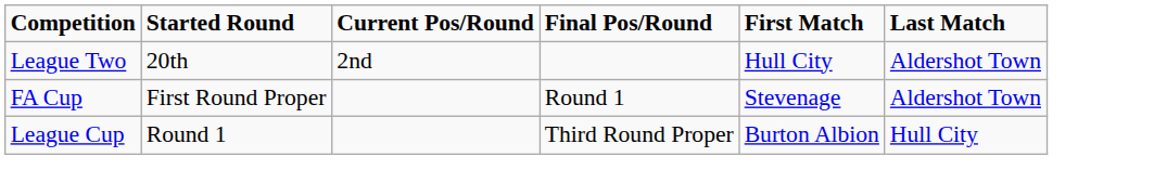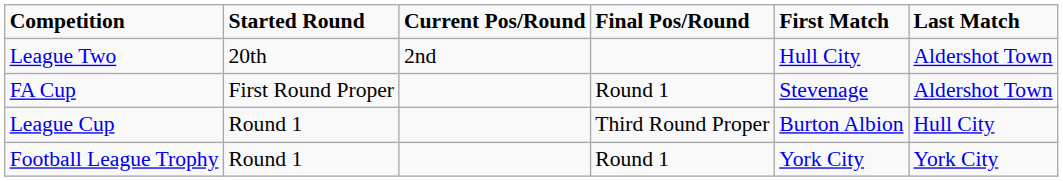+ row: Football League Trophy | Round 1 | Round 1 | York City | York City
